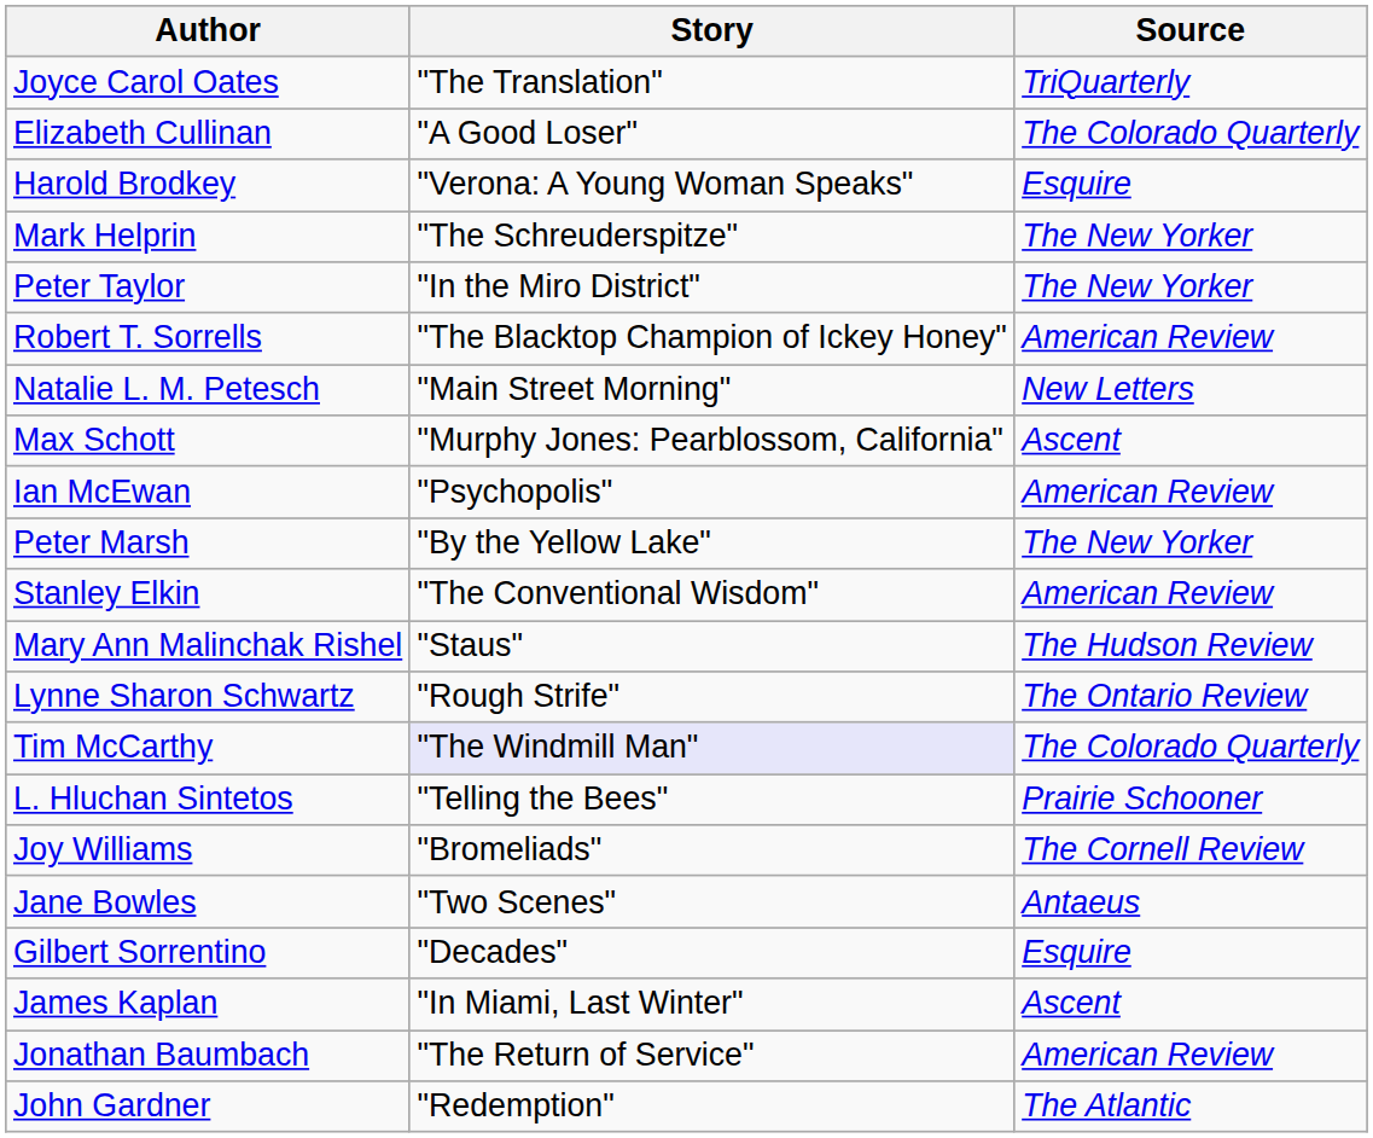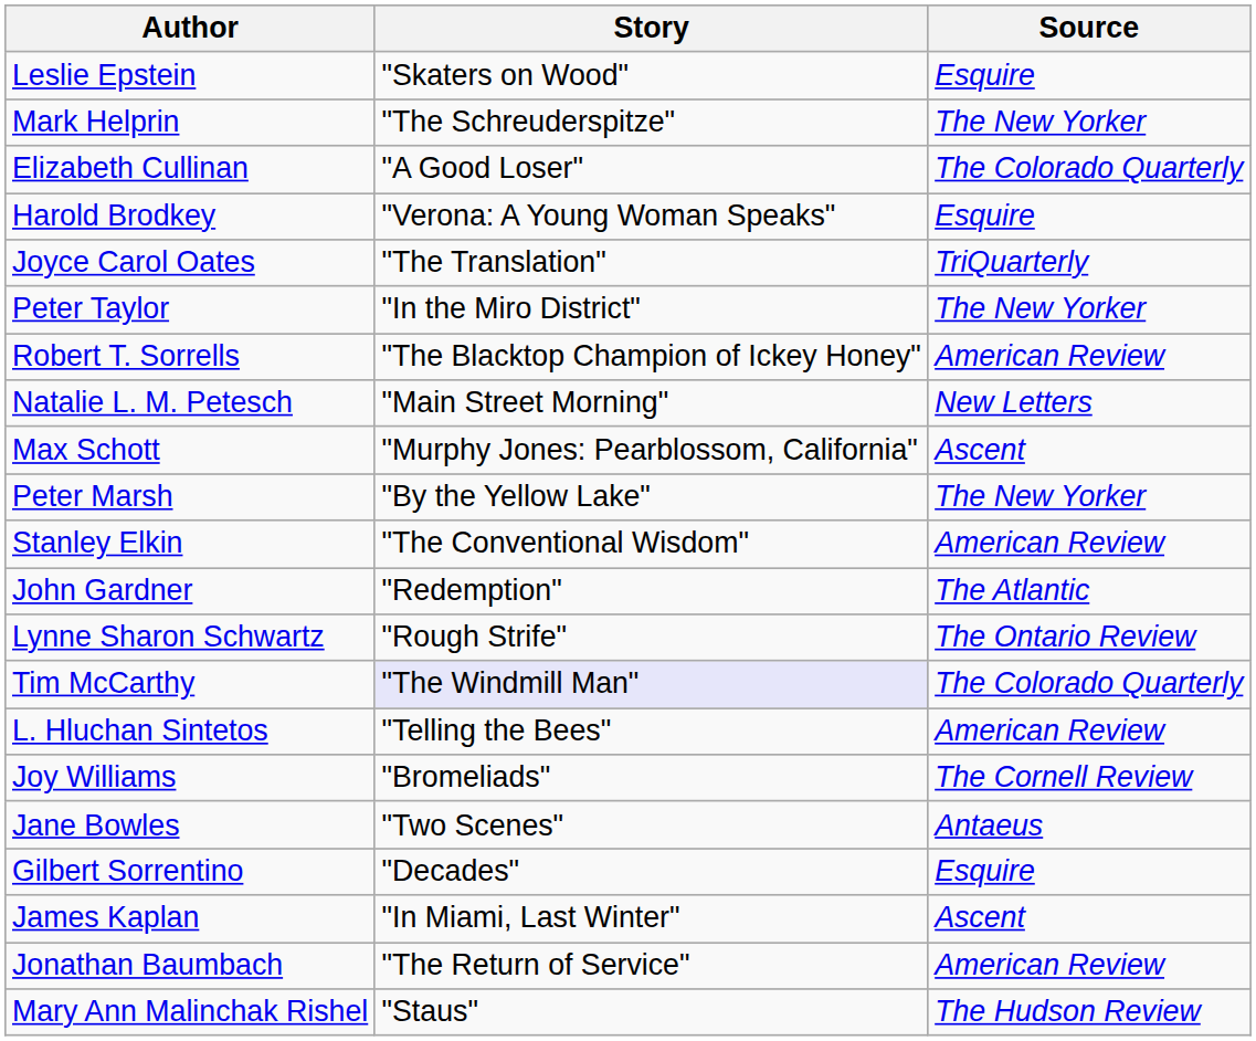+ row: Leslie Epstein | "Skaters on Wood" | Esquire
rows swapped: Joyce Carol Oates <-> Mark Helprin
- row: Ian McEwan | "Psychopolis" | American Review
rows swapped: John Gardner <-> Mary Ann Malinchak Rishel
L. Hluchan Sintetos | Source: Prairie Schooner -> American Review
